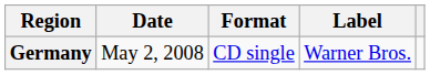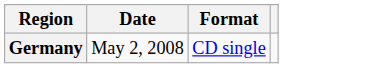- column: Label | Warner Bros.
